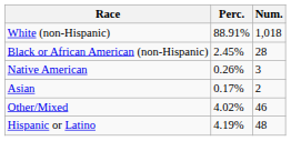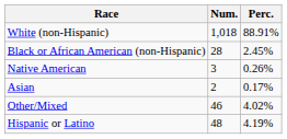columns swapped: Num. <-> Perc.
